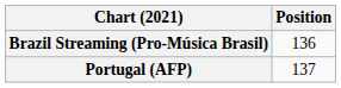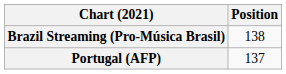Brazil Streaming (Pro-Música Brasil) | Position: 136 -> 138
